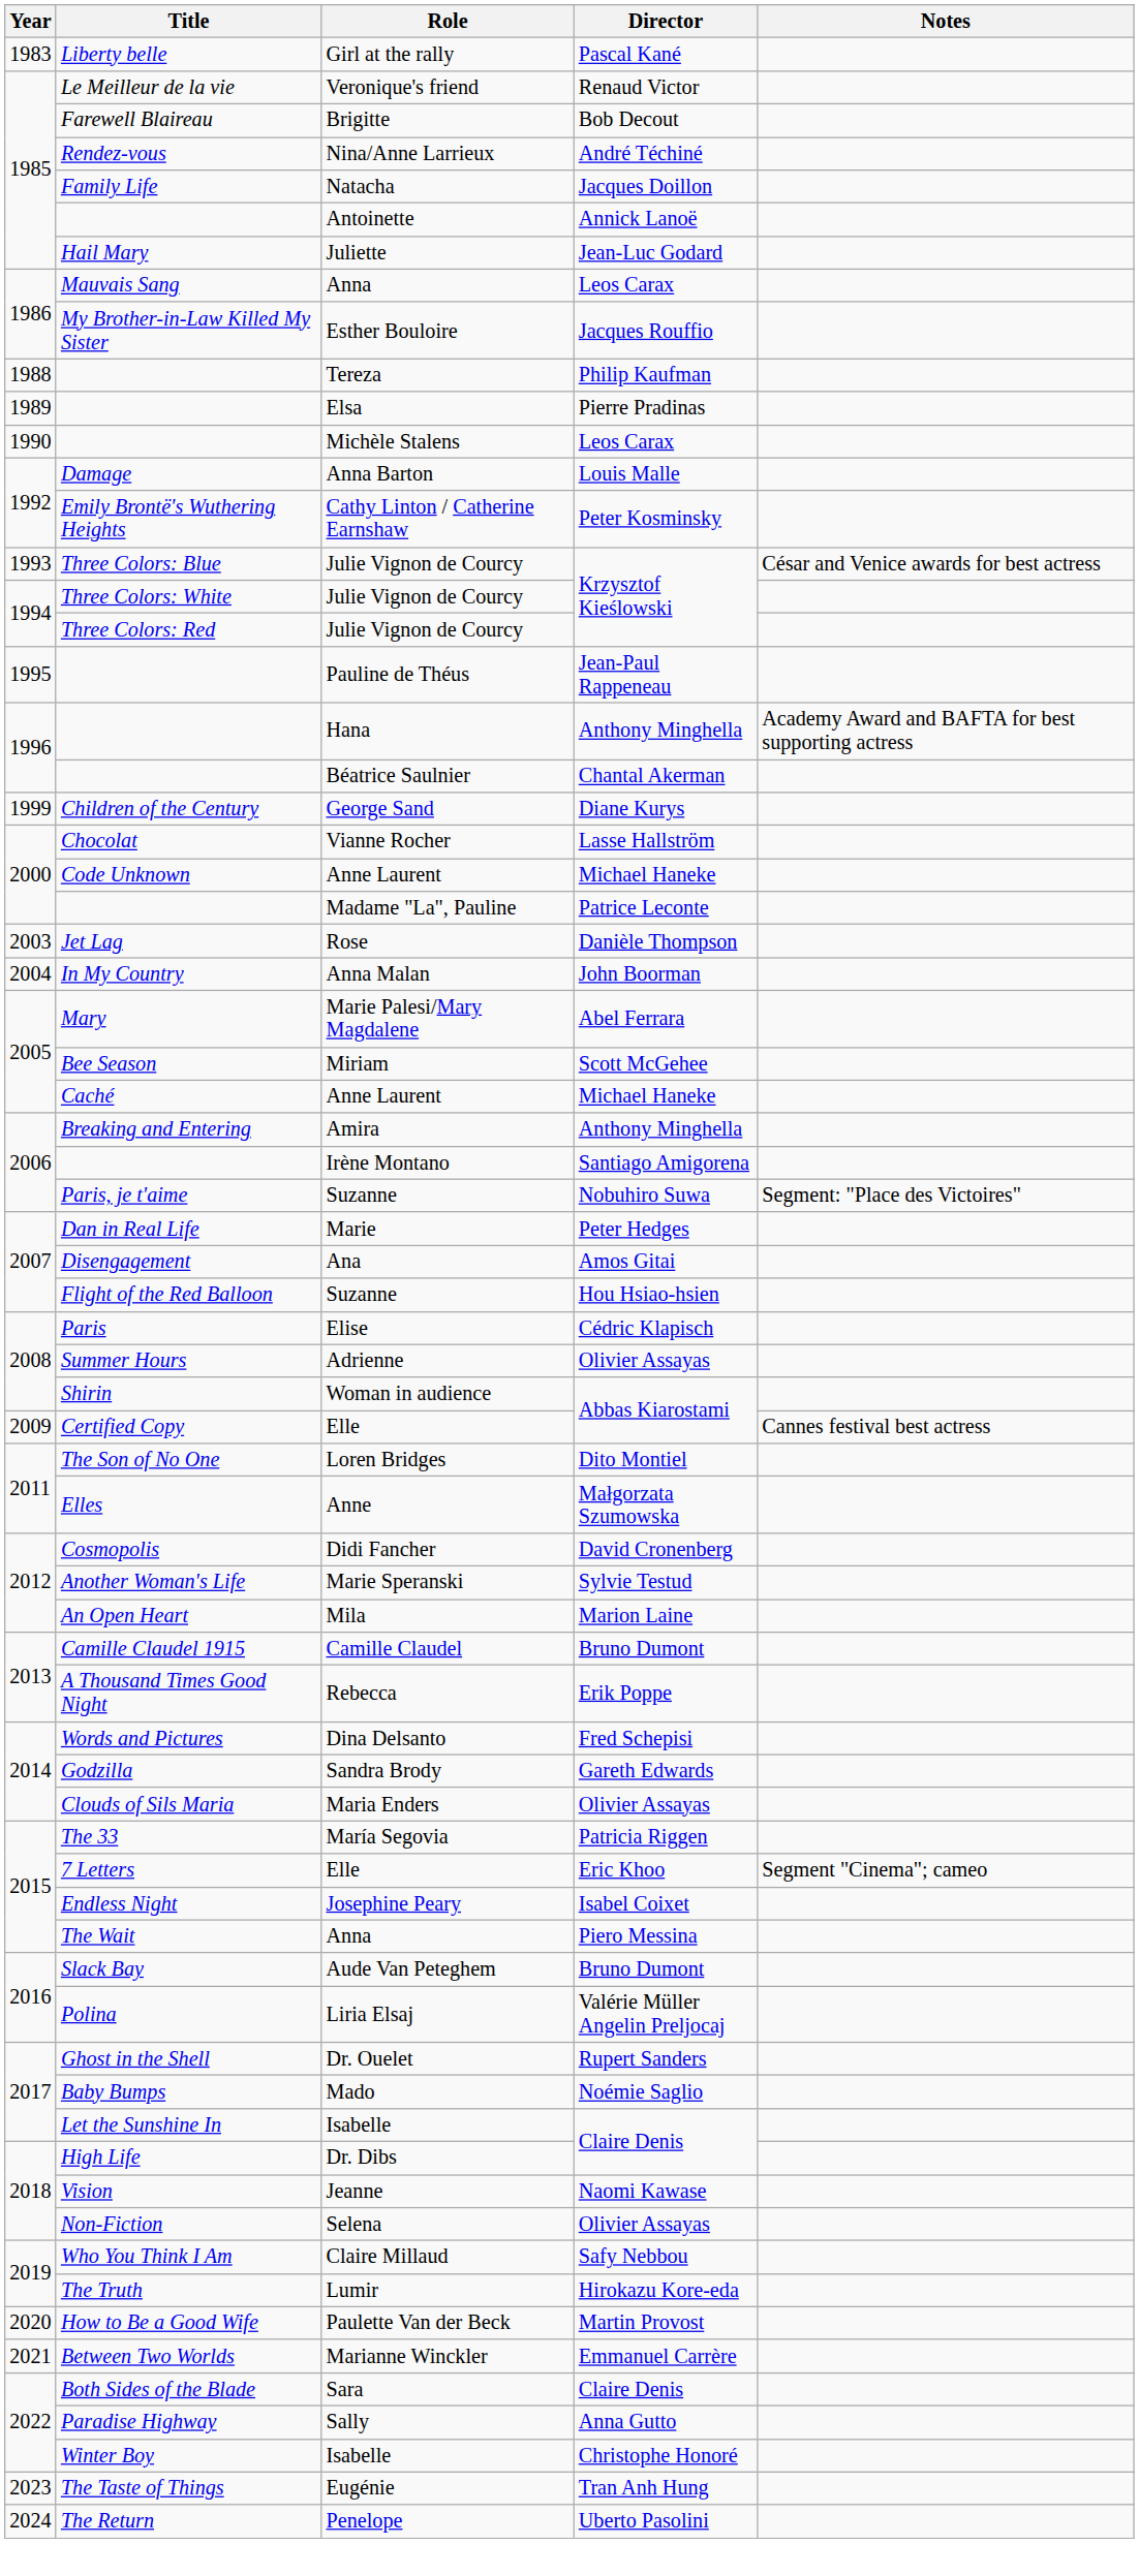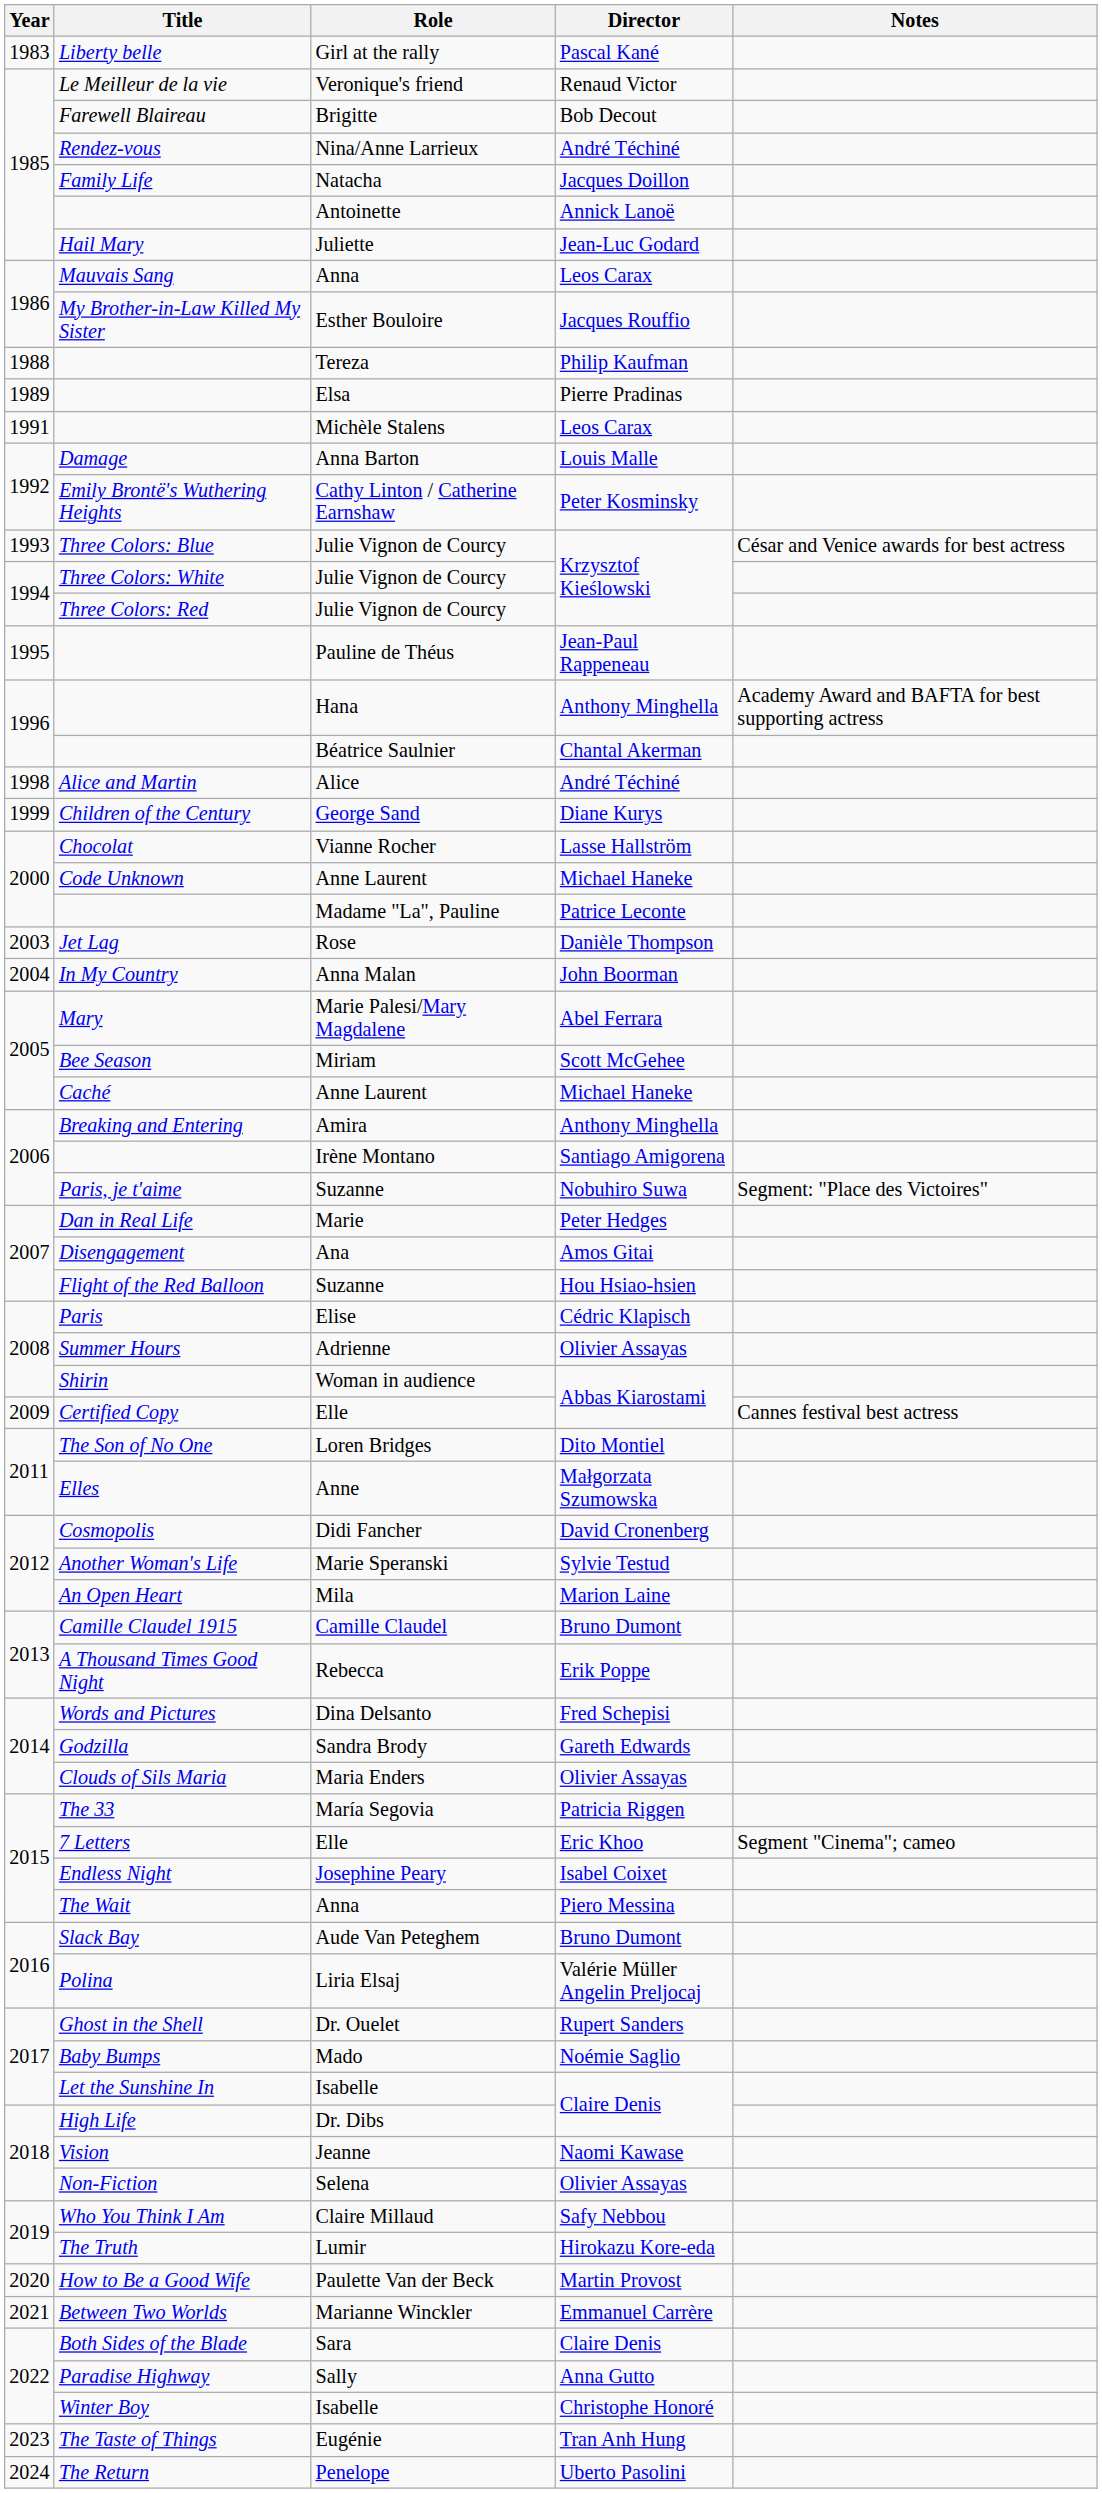Michèle Stalens | Year: 1990 -> 1991
+ row: 1998 | Alice and Martin | Alice | André Téchiné
